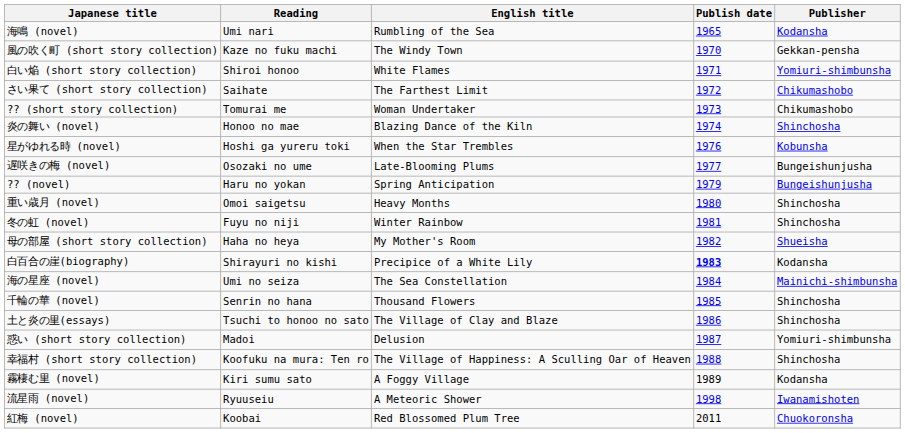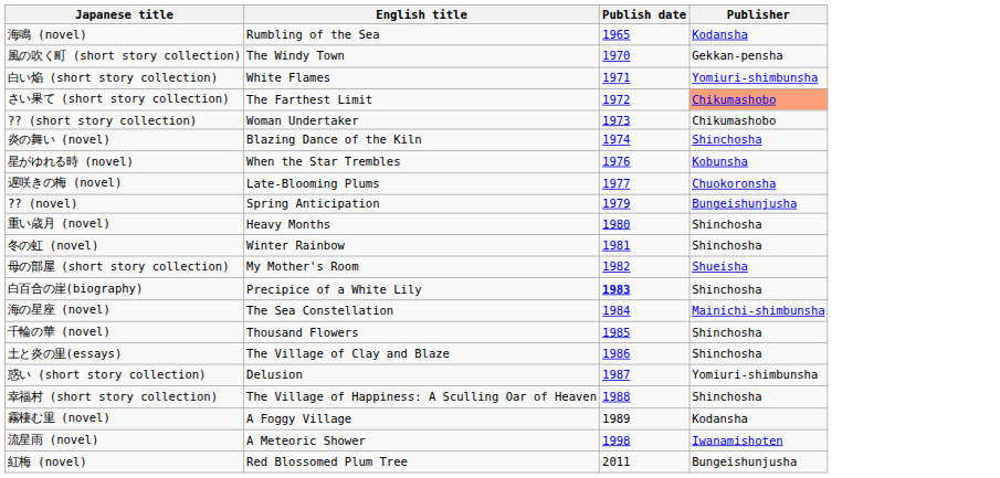- column: Reading | Umi nari | Kaze no fuku machi | Shiroi honoo | Saihate | Tomurai me | Honoo no mae | Hoshi ga yureru toki | Osozaki no ume | Haru no yokan | Omoi saigetsu | Fuyu no niji | Haha no heya | Shirayuri no kishi | Umi no seiza | Senrin no hana | Tsuchi to honoo no sato | Madoi | Koofuku na mura: Ten ro | Kiri sumu sato | Ryuuseiu | Koobai
さい果て (short story collection) | Publisher: no background -> lightsalmon background
遅咲きの梅 (novel) | Publisher: Bungeishunjusha -> Chuokoronsha
白百合の崖(biography) | Publisher: Kodansha -> Shinchosha
紅梅 (novel) | Publisher: Chuokoronsha -> Bungeishunjusha
